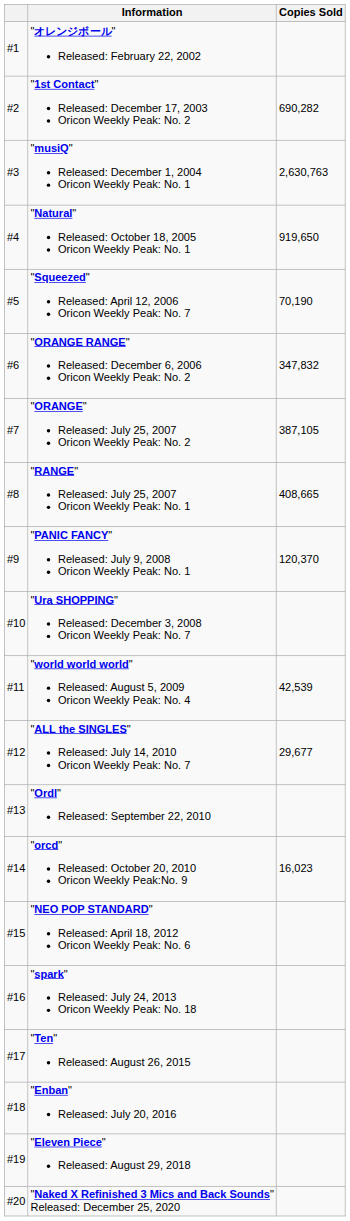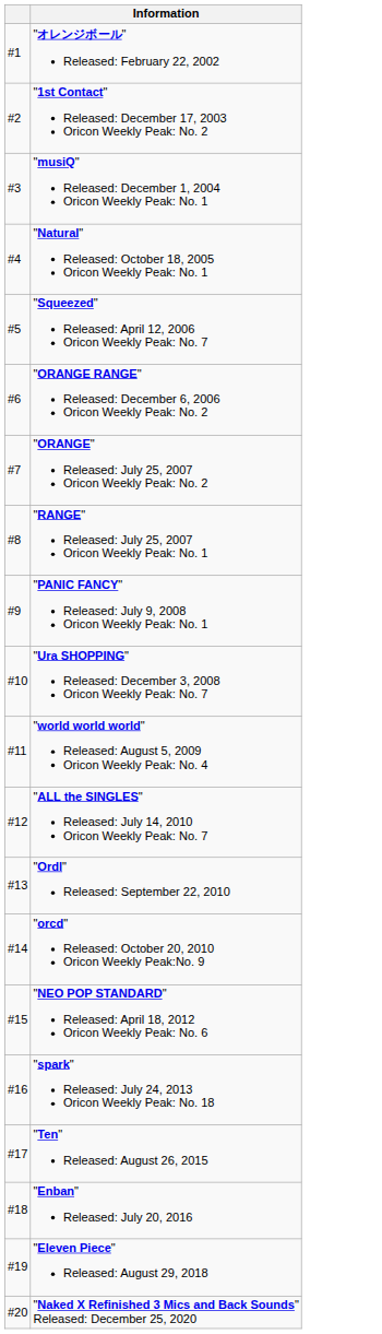- column: Copies Sold | 690,282 | 2,630,763 | 919,650 | 70,190 | 347,832 | 387,105 | 408,665 | 120,370 | 42,539 | 29,677 | 16,023
